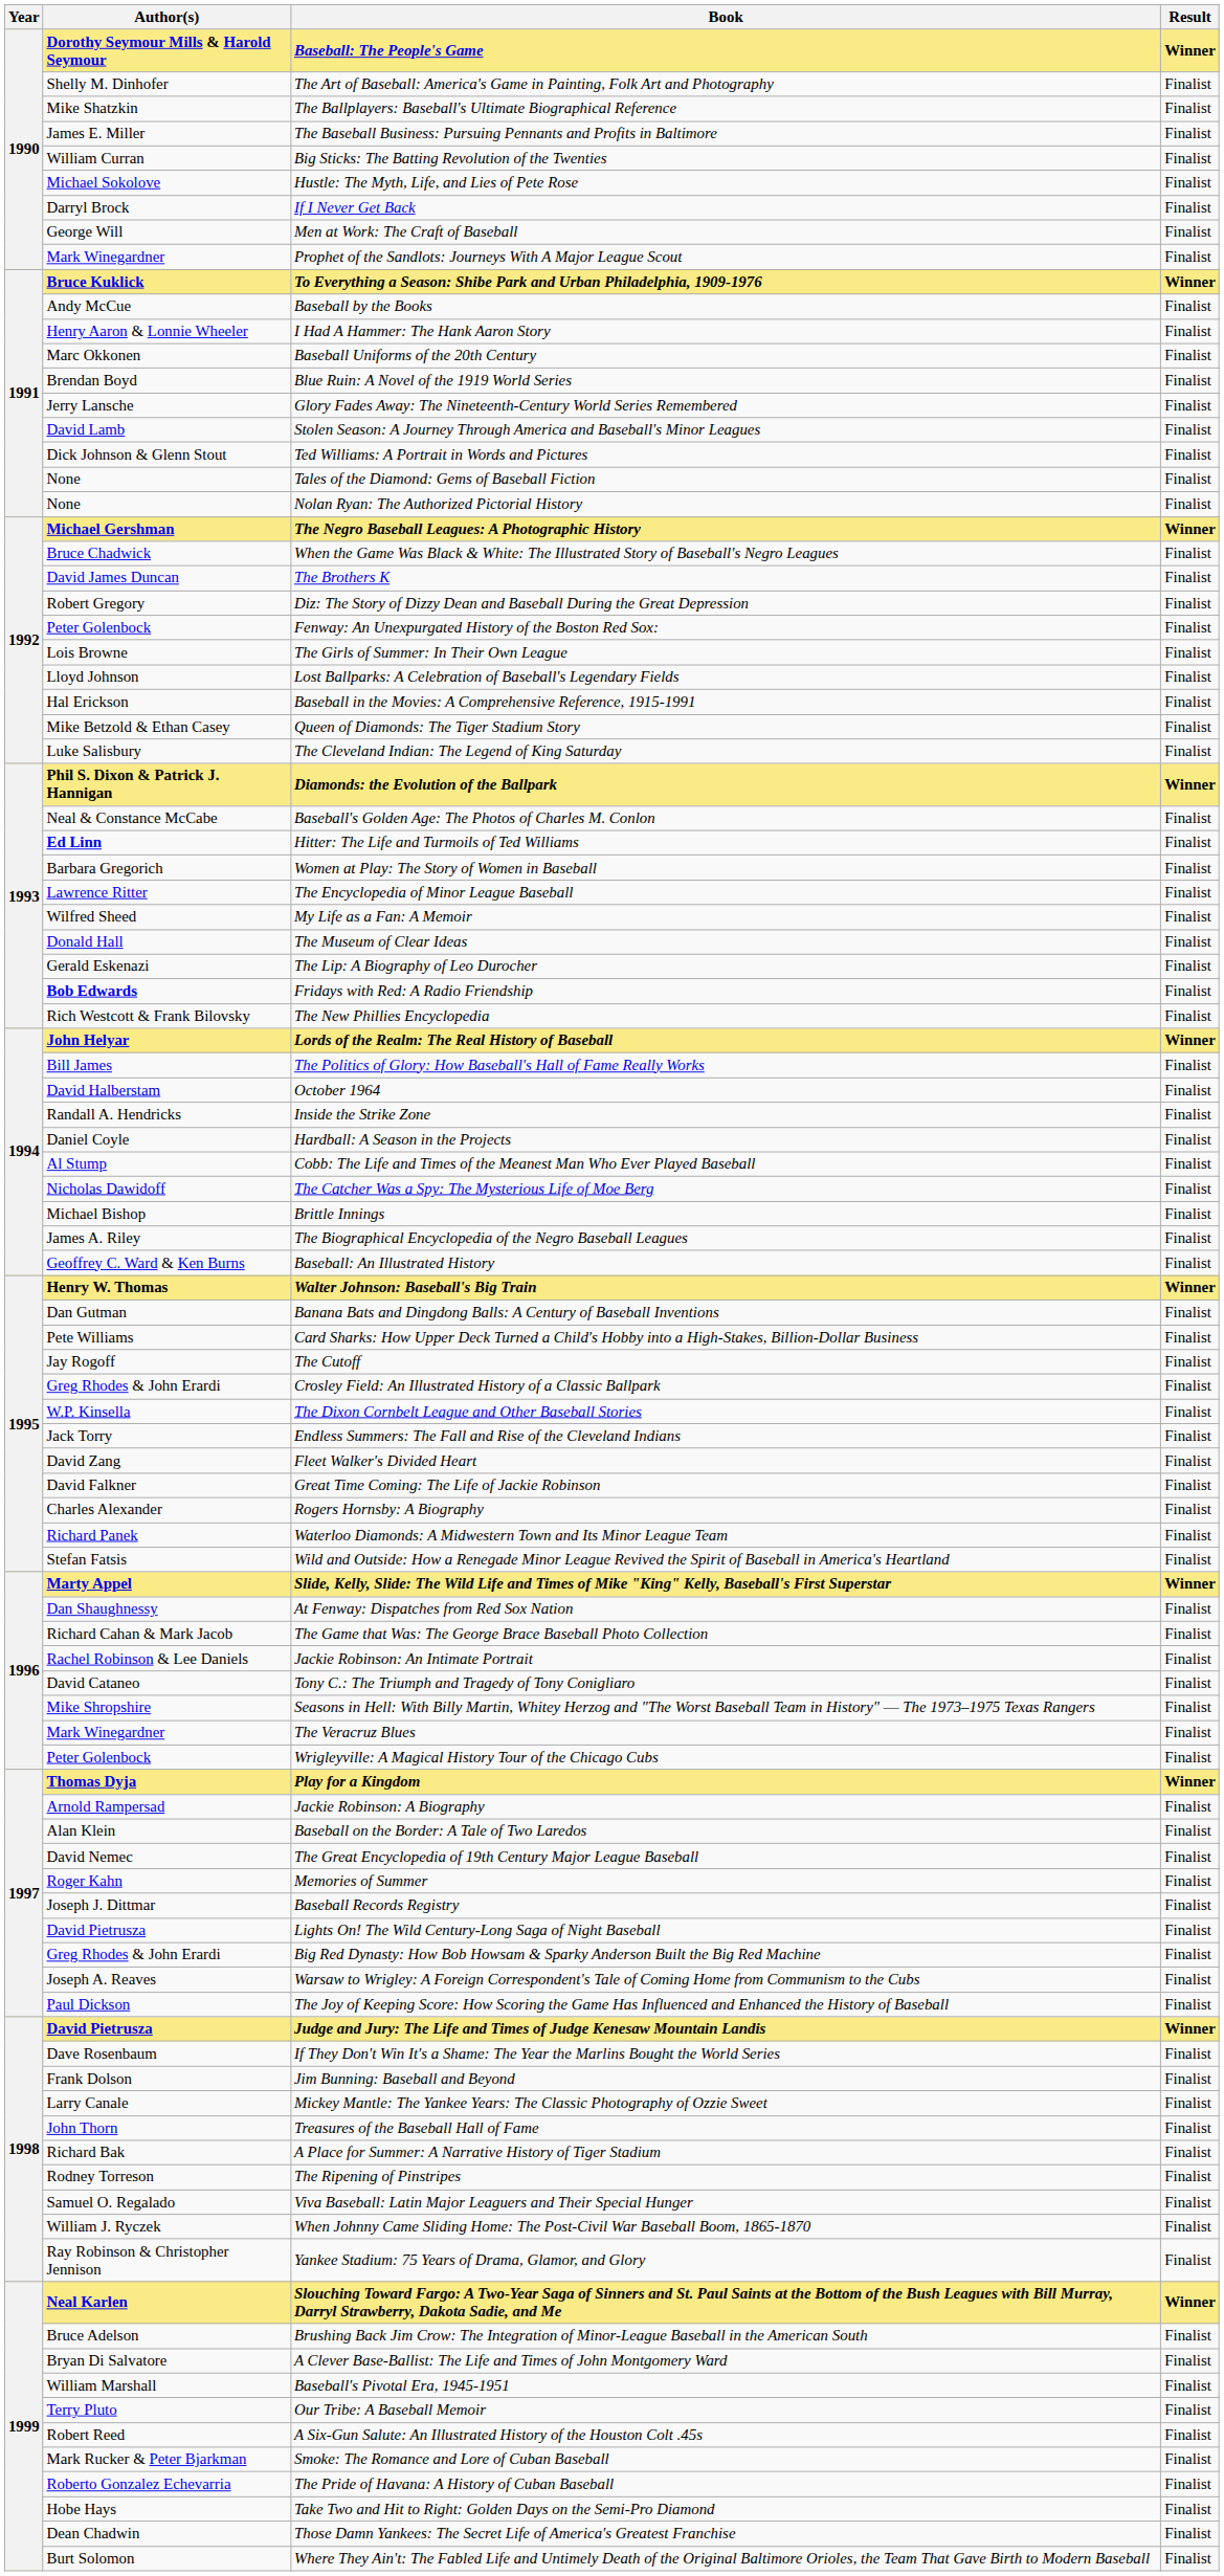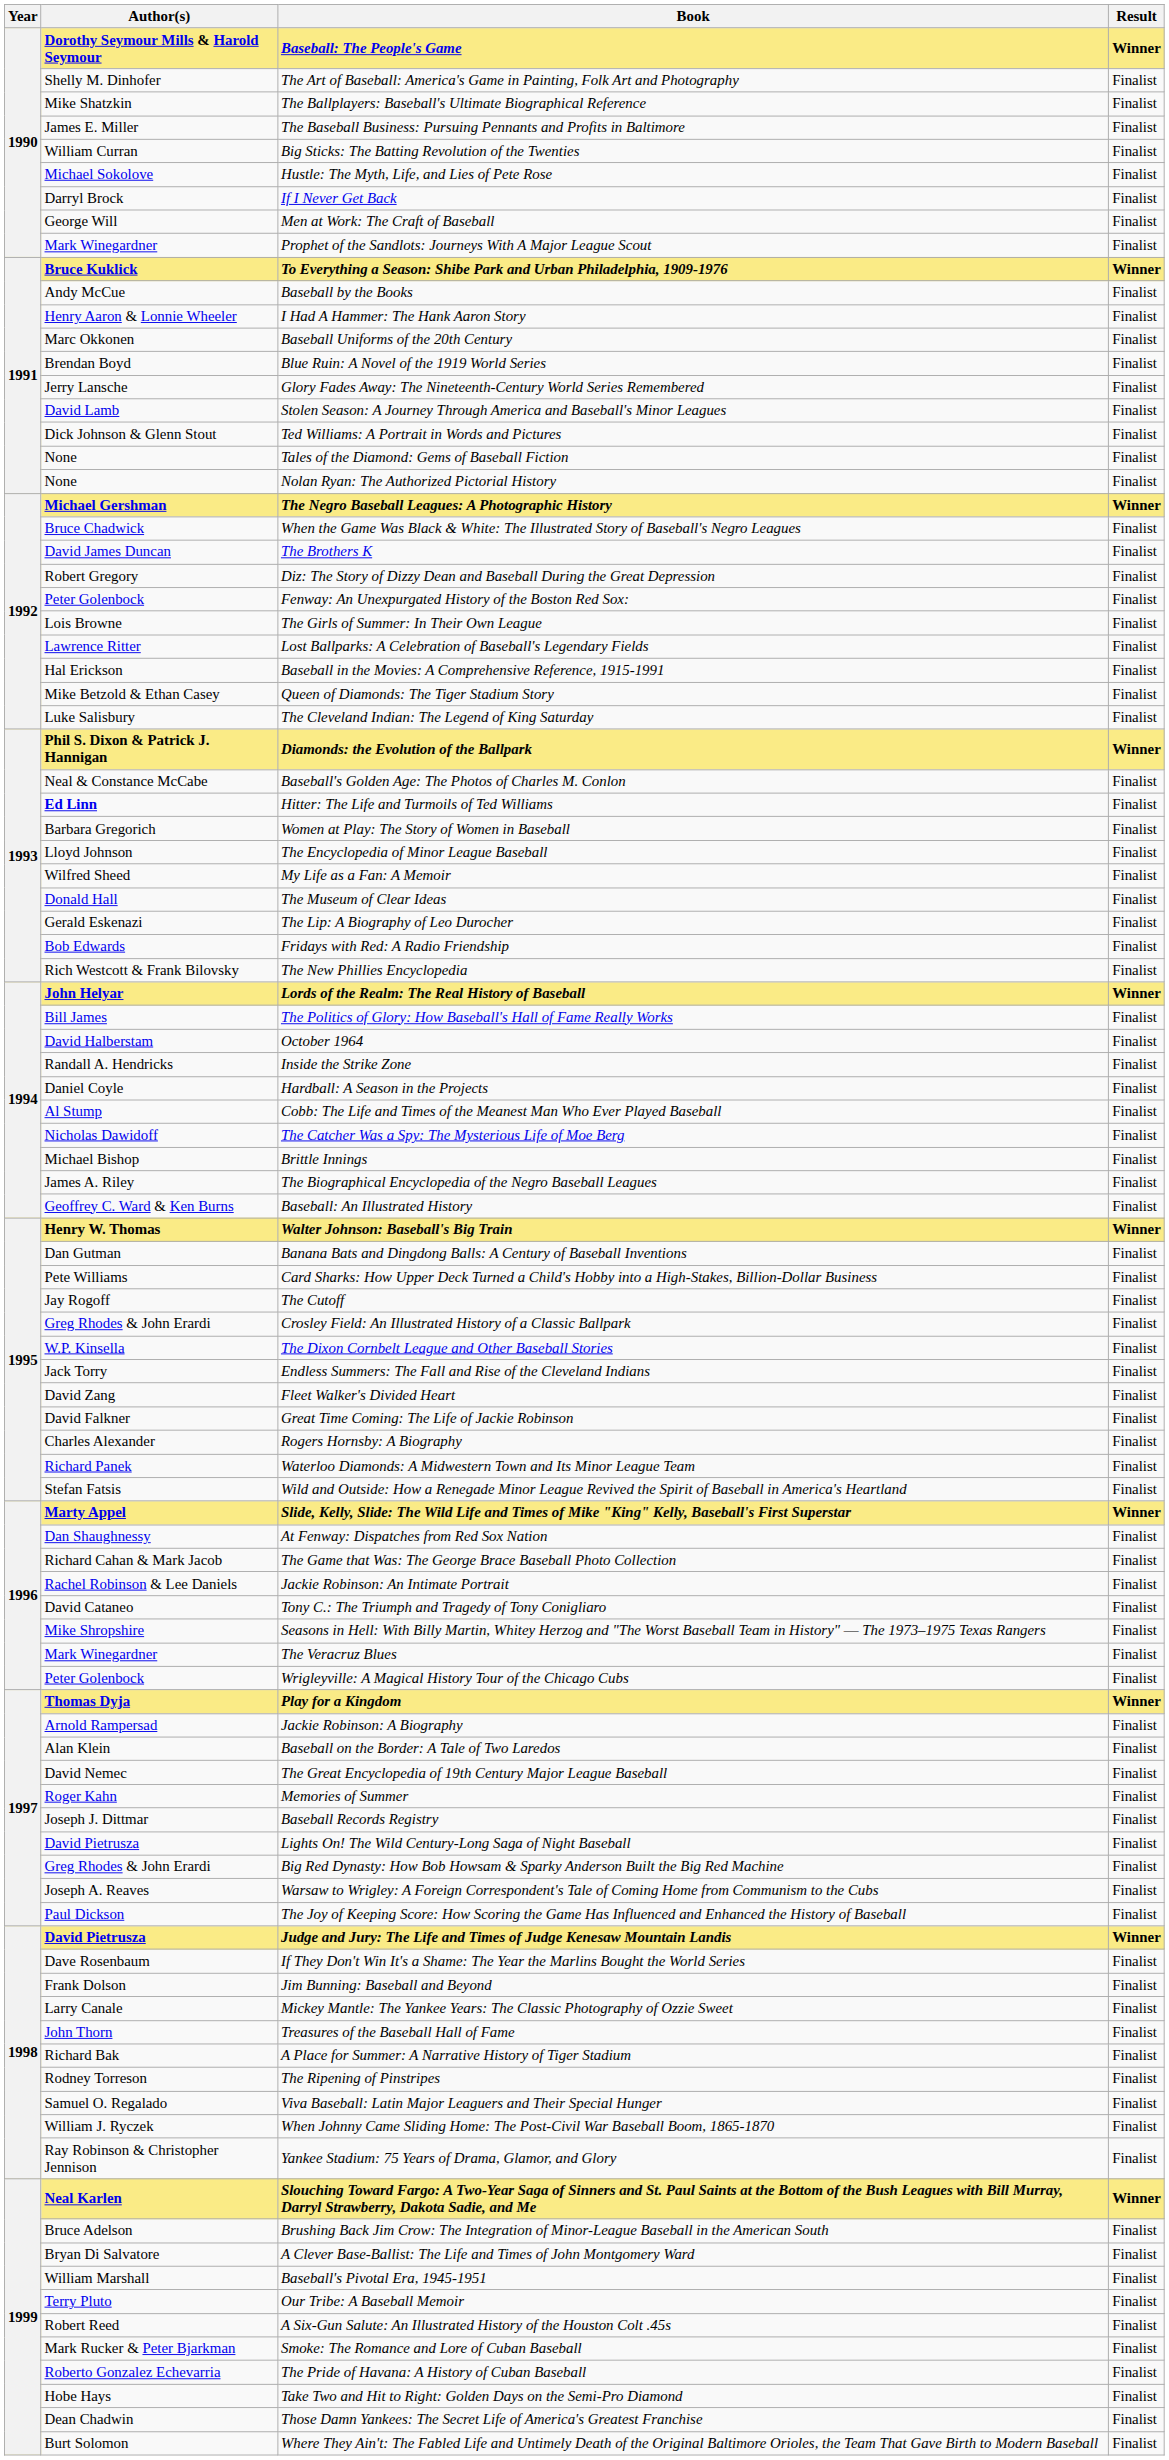Lost Ballparks: A Celebration of Baseball's Legendary Fields | Author(s): Lloyd Johnson -> Lawrence Ritter
The Encyclopedia of Minor League Baseball | Author(s): Lawrence Ritter -> Lloyd Johnson
Fridays with Red: A Radio Friendship | Author(s): bold -> normal
